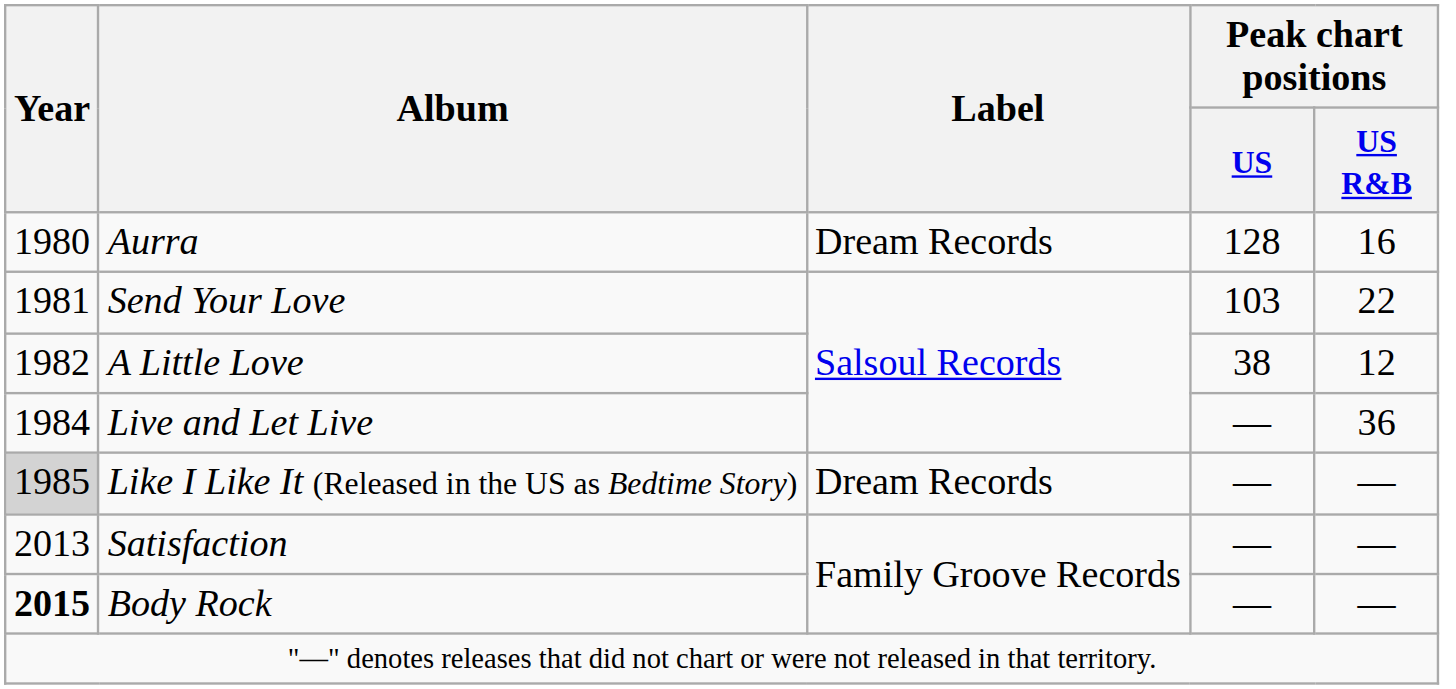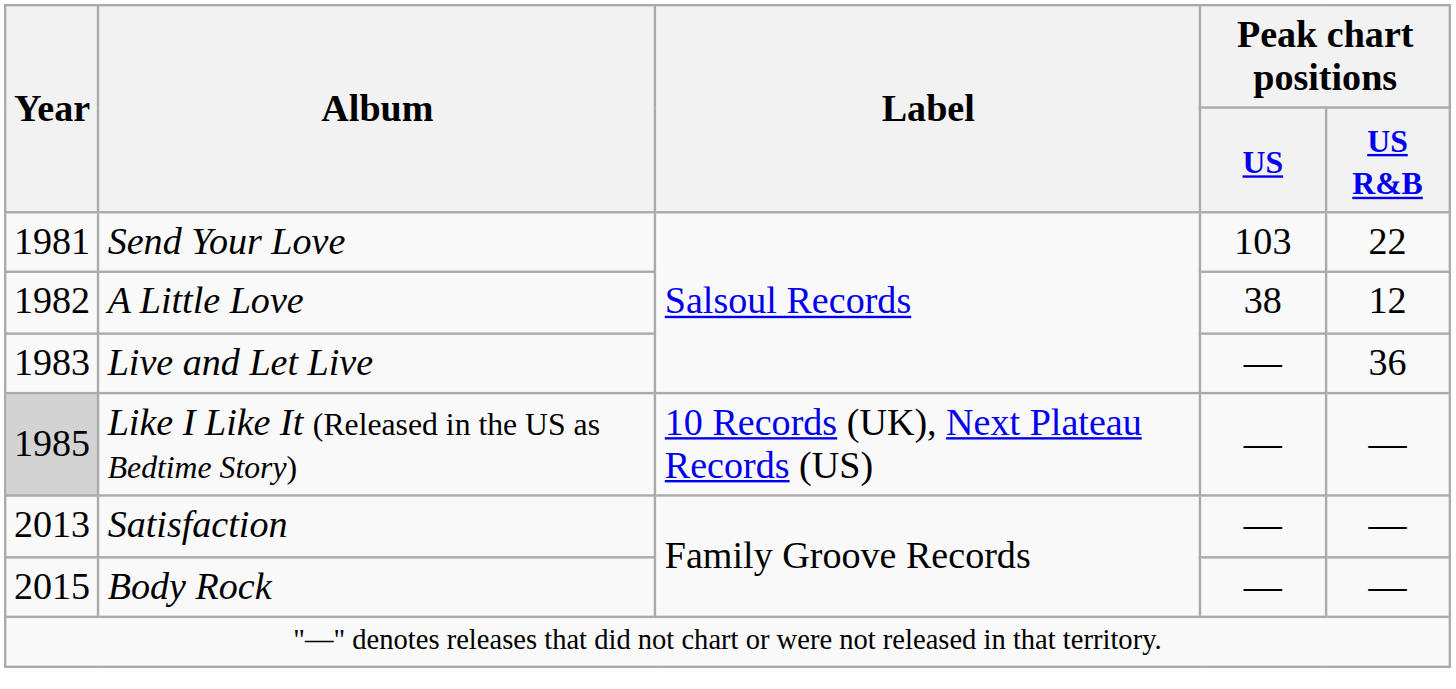- row: 1980 | Aurra | Dream Records | 128 | 16
Live and Let Live | Year: 1984 -> 1983
Like I Like It (Released in the US as Bedtime Story) | Label: Dream Records -> 10 Records (UK), Next Plateau Records (US)
Body Rock | Year: bold -> normal
